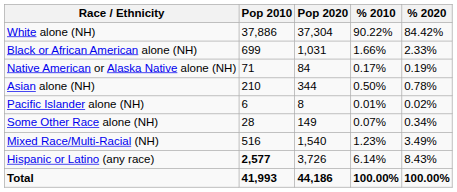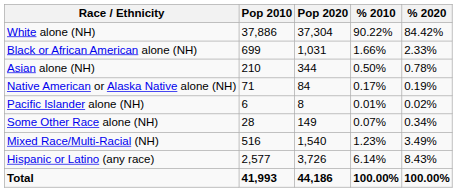rows swapped: Native American or Alaska Native alone (NH) <-> Asian alone (NH)
Hispanic or Latino (any race) | Pop 2010: bold -> normal
